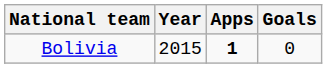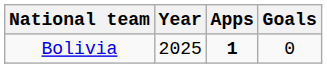Bolivia | Year: 2015 -> 2025
